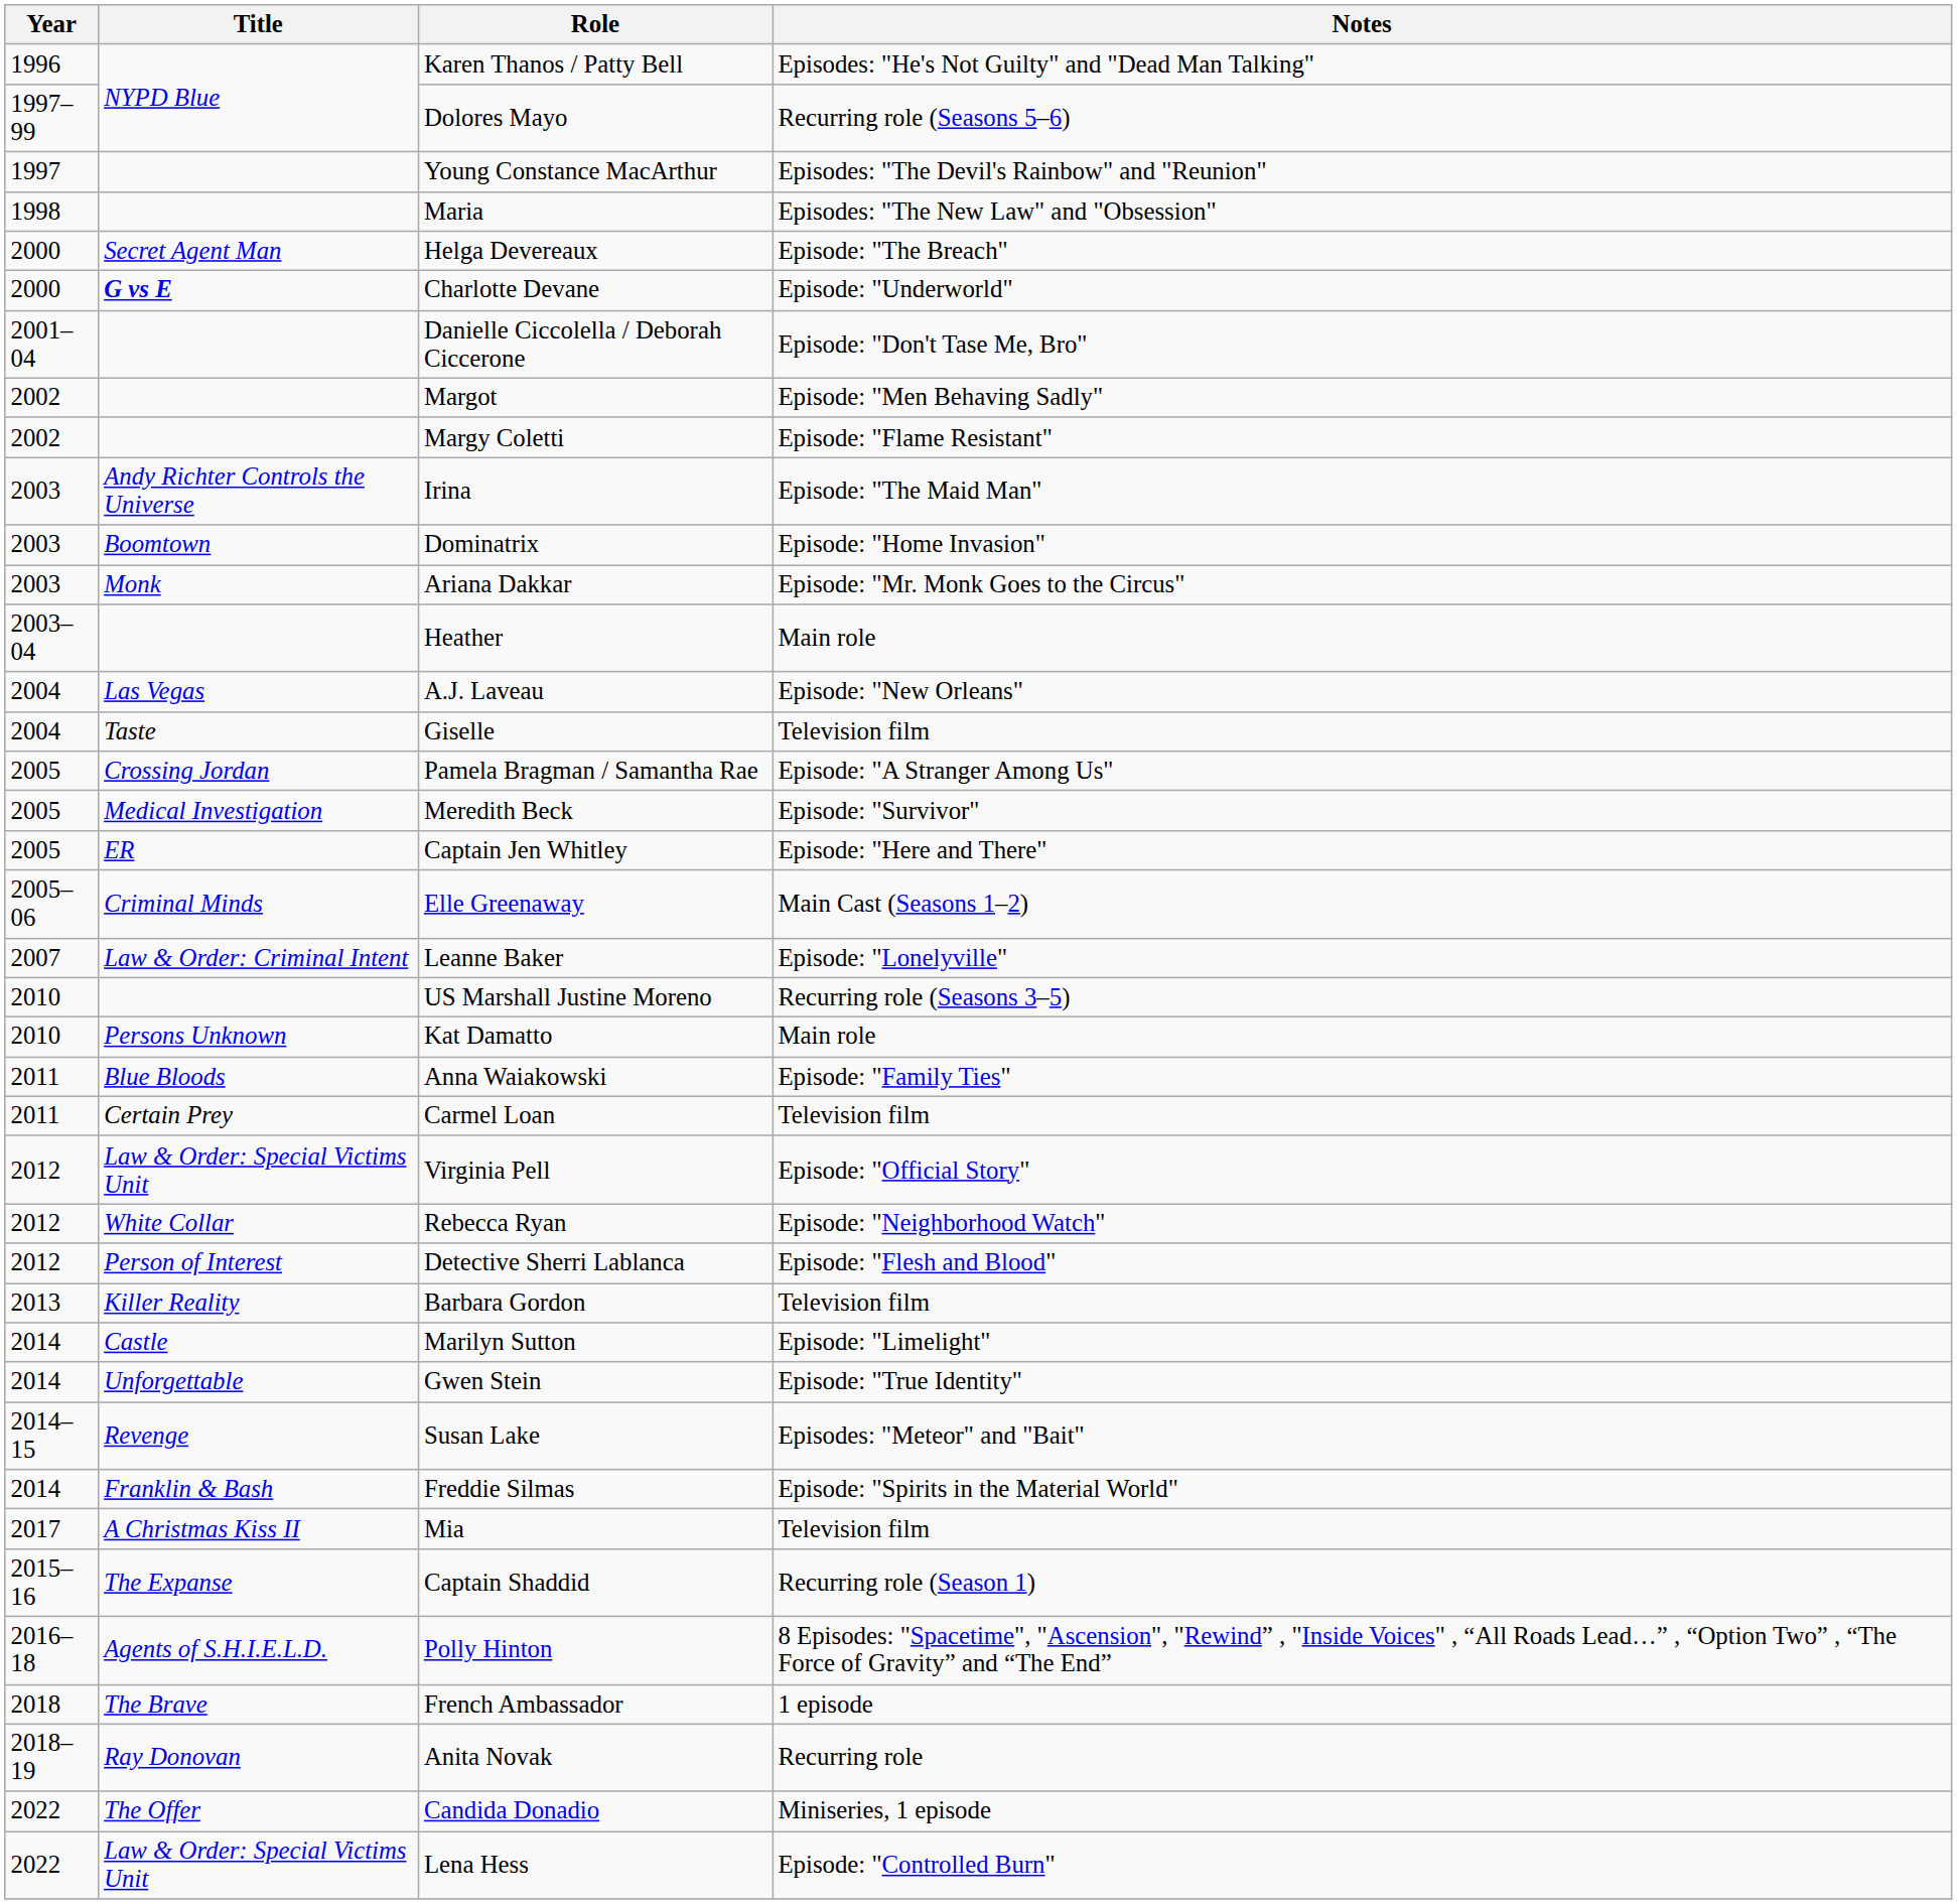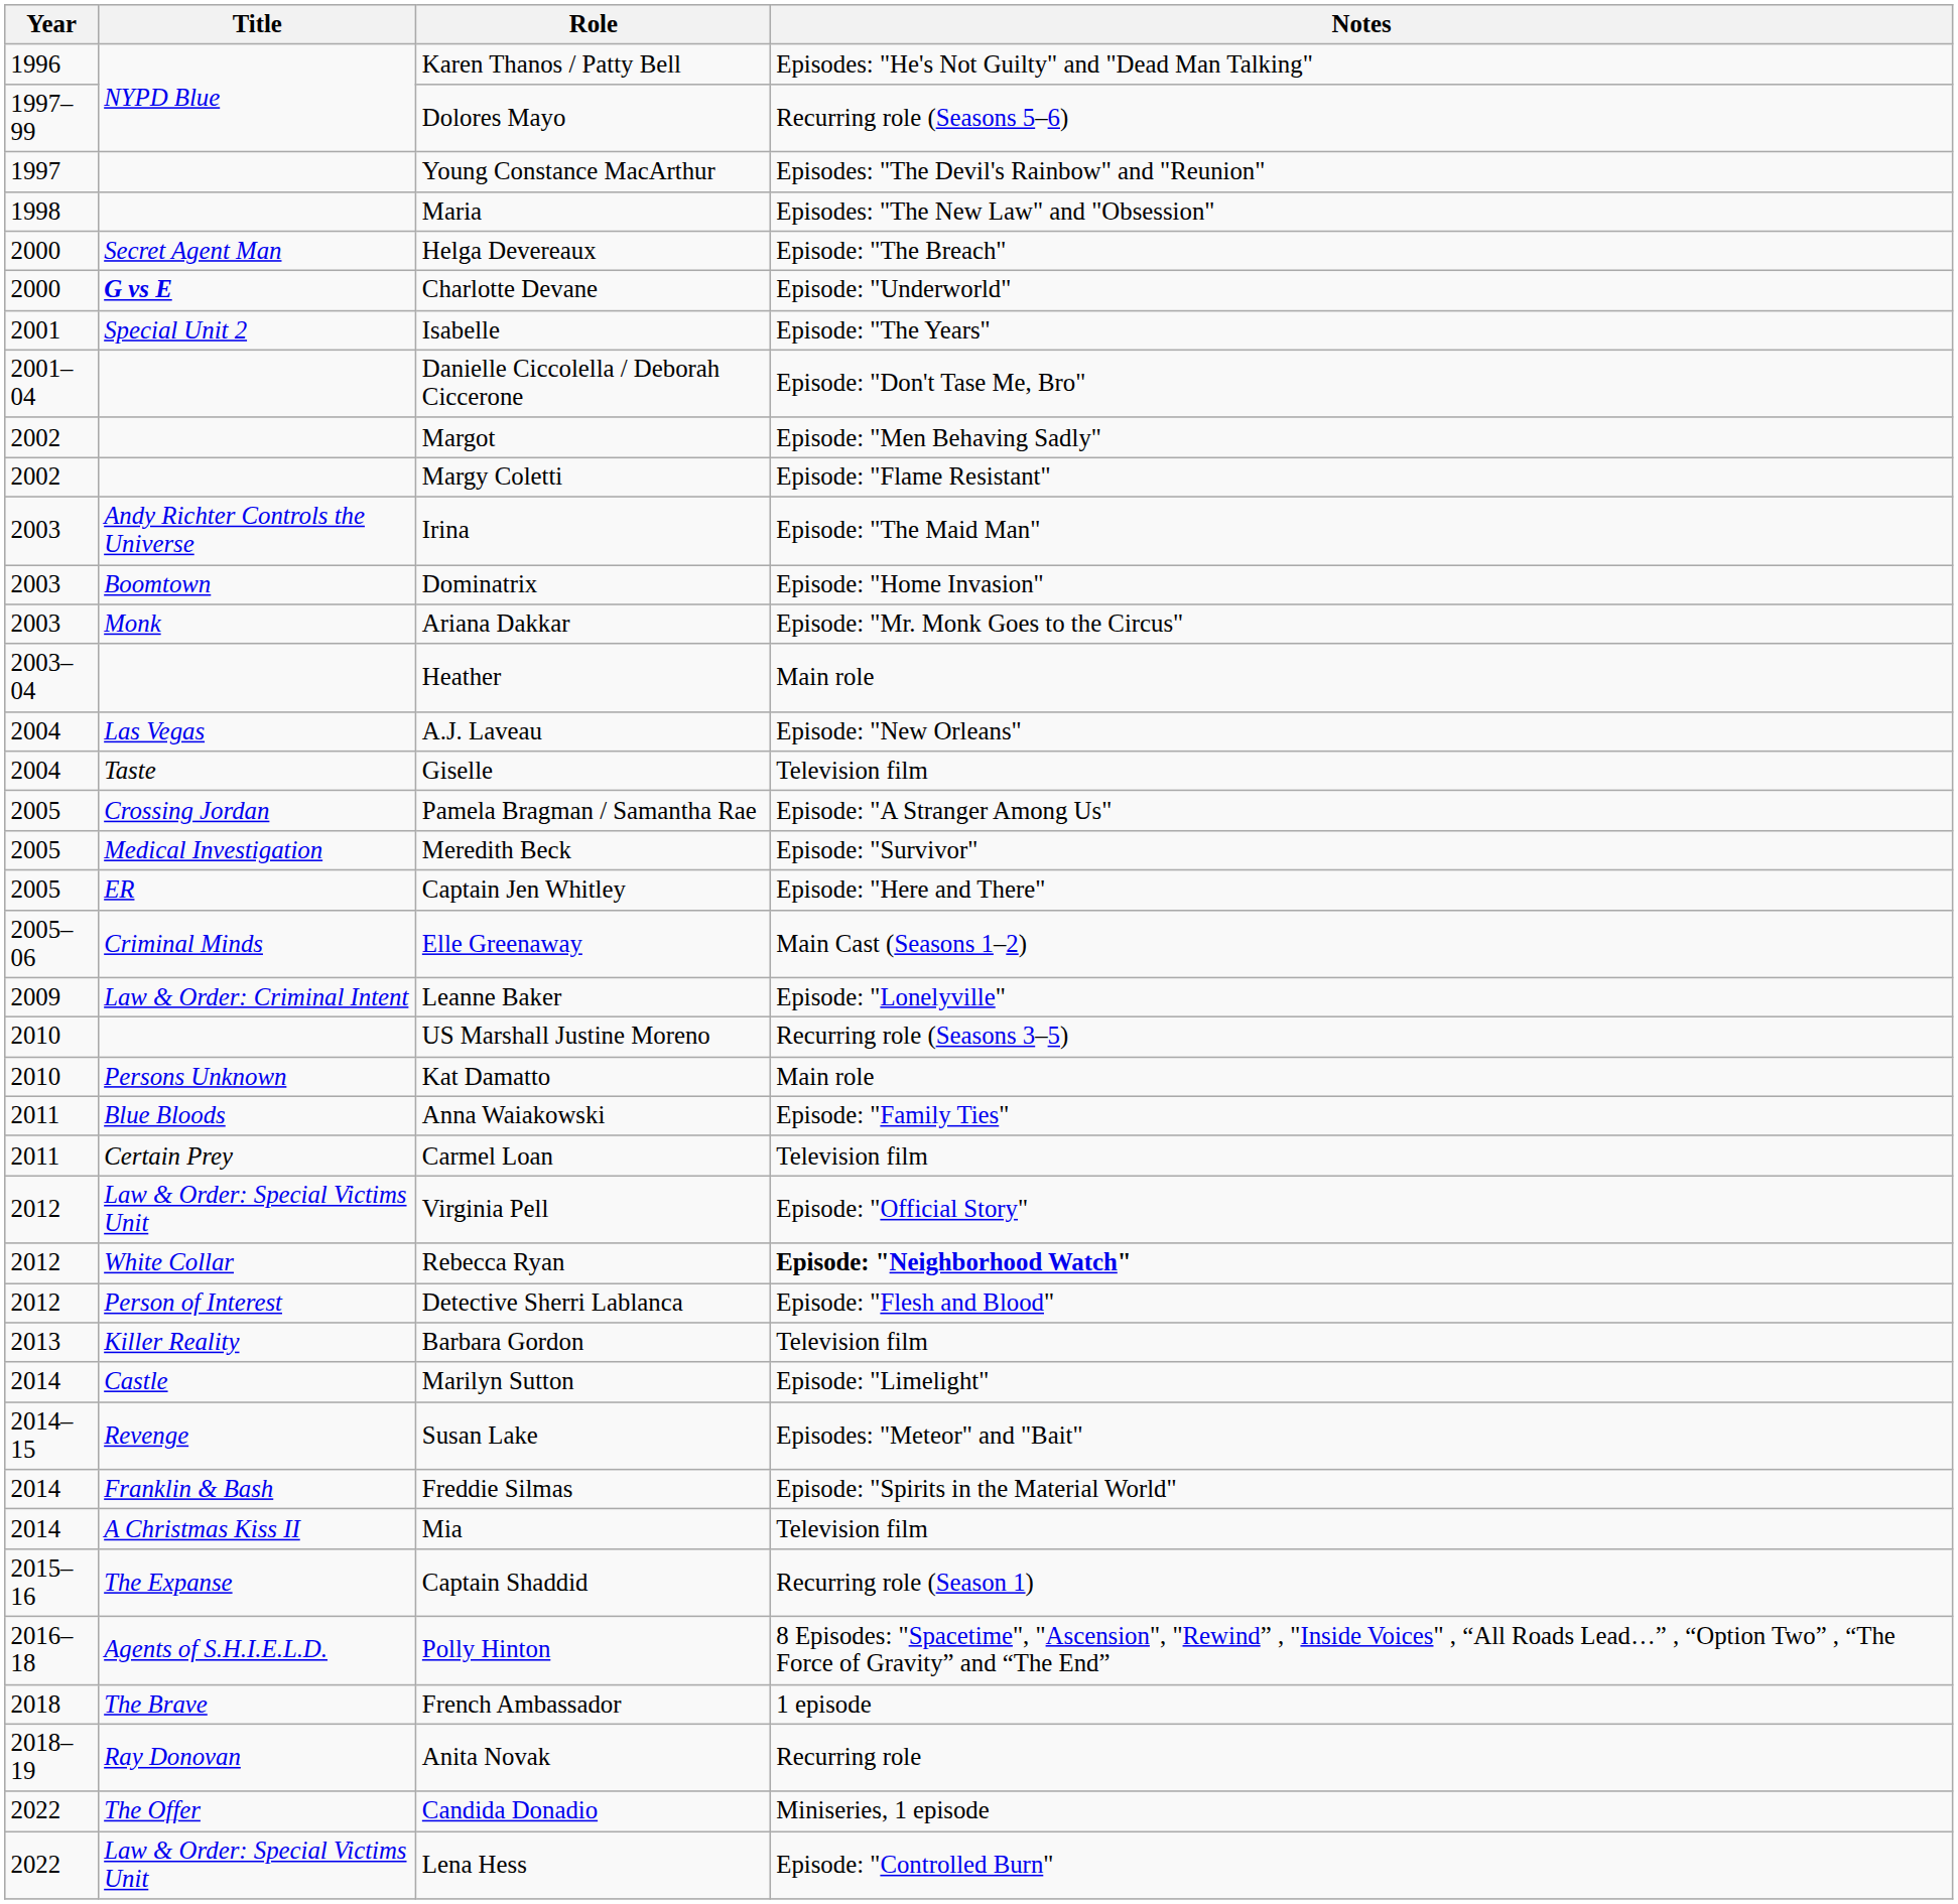+ row: 2001 | Special Unit 2 | Isabelle | Episode: "The Years"
Leanne Baker | Year: 2007 -> 2009
Rebecca Ryan | Notes: normal -> bold
- row: 2014 | Unforgettable | Gwen Stein | Episode: "True Identity"
Mia | Year: 2017 -> 2014
